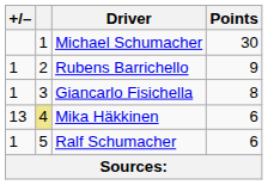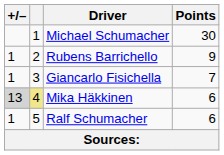Giancarlo Fisichella | Points: 8 -> 7
Mika Häkkinen | +/–: no background -> lightgrey background
